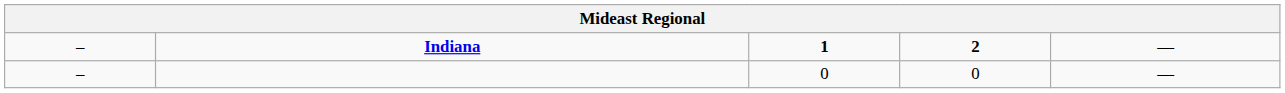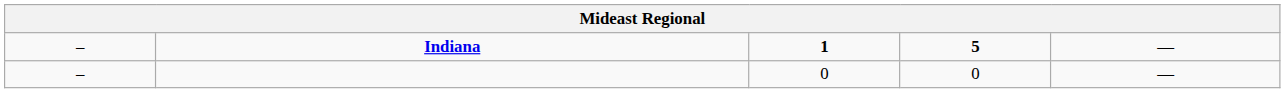Indiana | column 4: 2 -> 5
